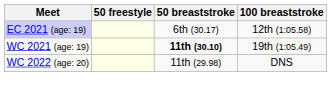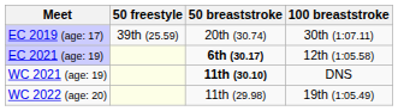+ row: EC 2019 (age: 17) | 39th (25.59) | 20th (30.74) | 30th (1:07.11)
EC 2021 (age: 19) | 50 breaststroke: normal -> bold
WC 2021 (age: 19) | 100 breaststroke: 19th (1:05.49) -> DNS
WC 2022 (age: 20) | 100 breaststroke: DNS -> 19th (1:05.49)
